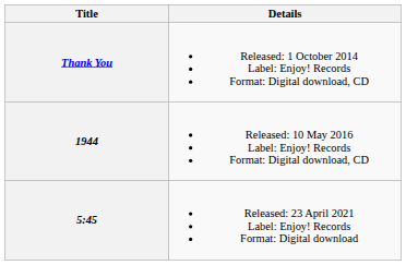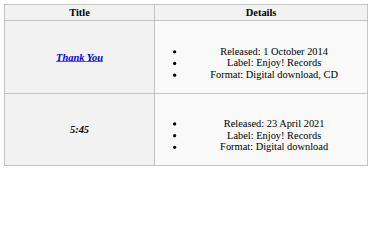- row: 1944 | Released: 10 May 2016 Label: Enjoy! Records Format: Digital download, CD
